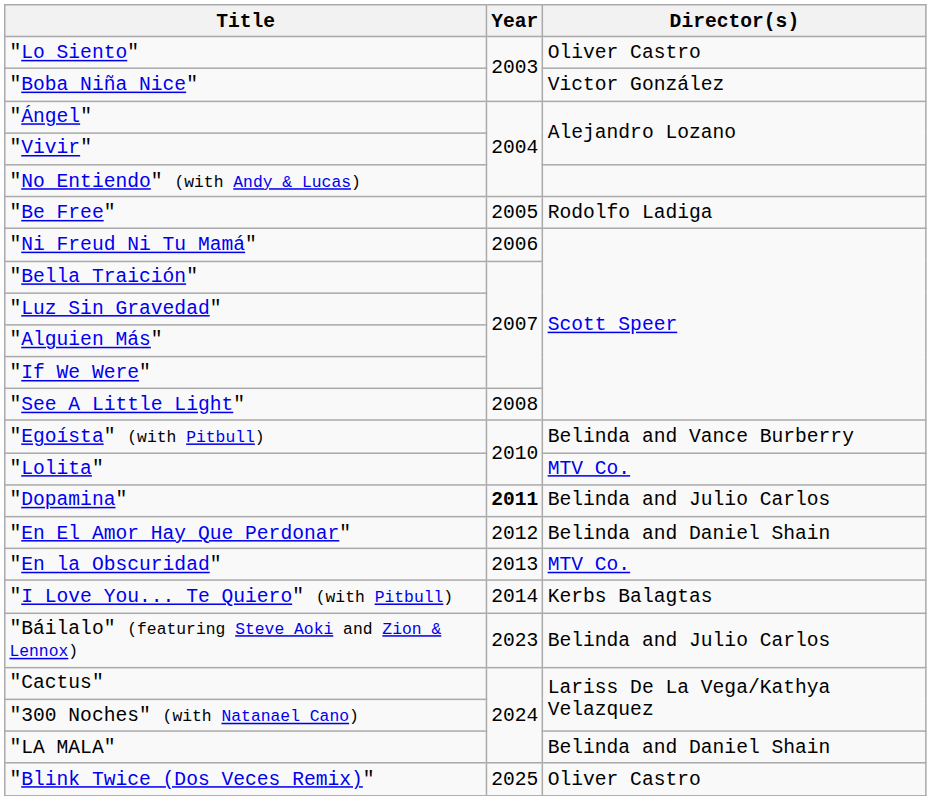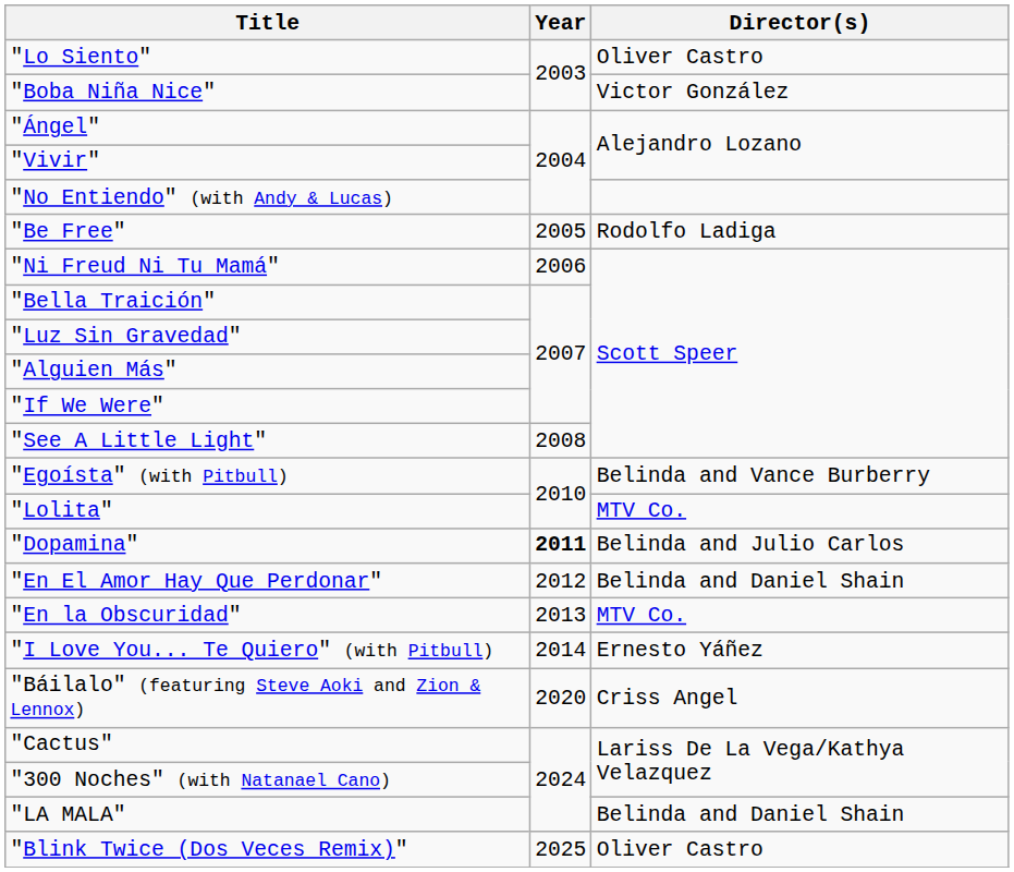"I Love You... Te Quiero" (with Pitbull) | Director(s): Kerbs Balagtas -> Ernesto Yáñez
"Báilalo" (featuring Steve Aoki and Zion & Lennox) | Year: 2023 -> 2020
"Báilalo" (featuring Steve Aoki and Zion & Lennox) | Director(s): Belinda and Julio Carlos -> Criss Angel
